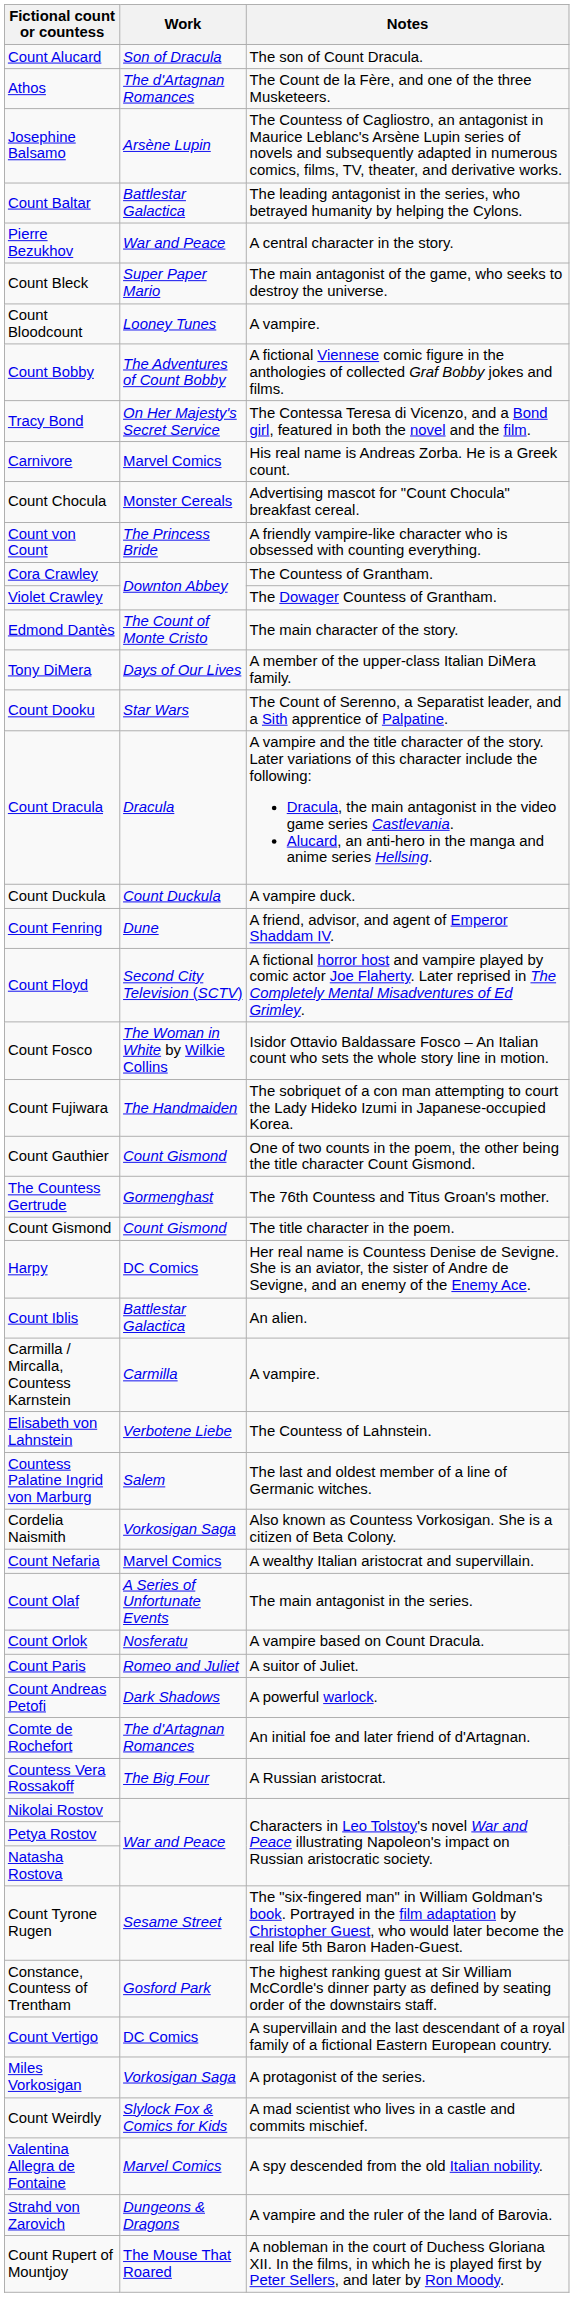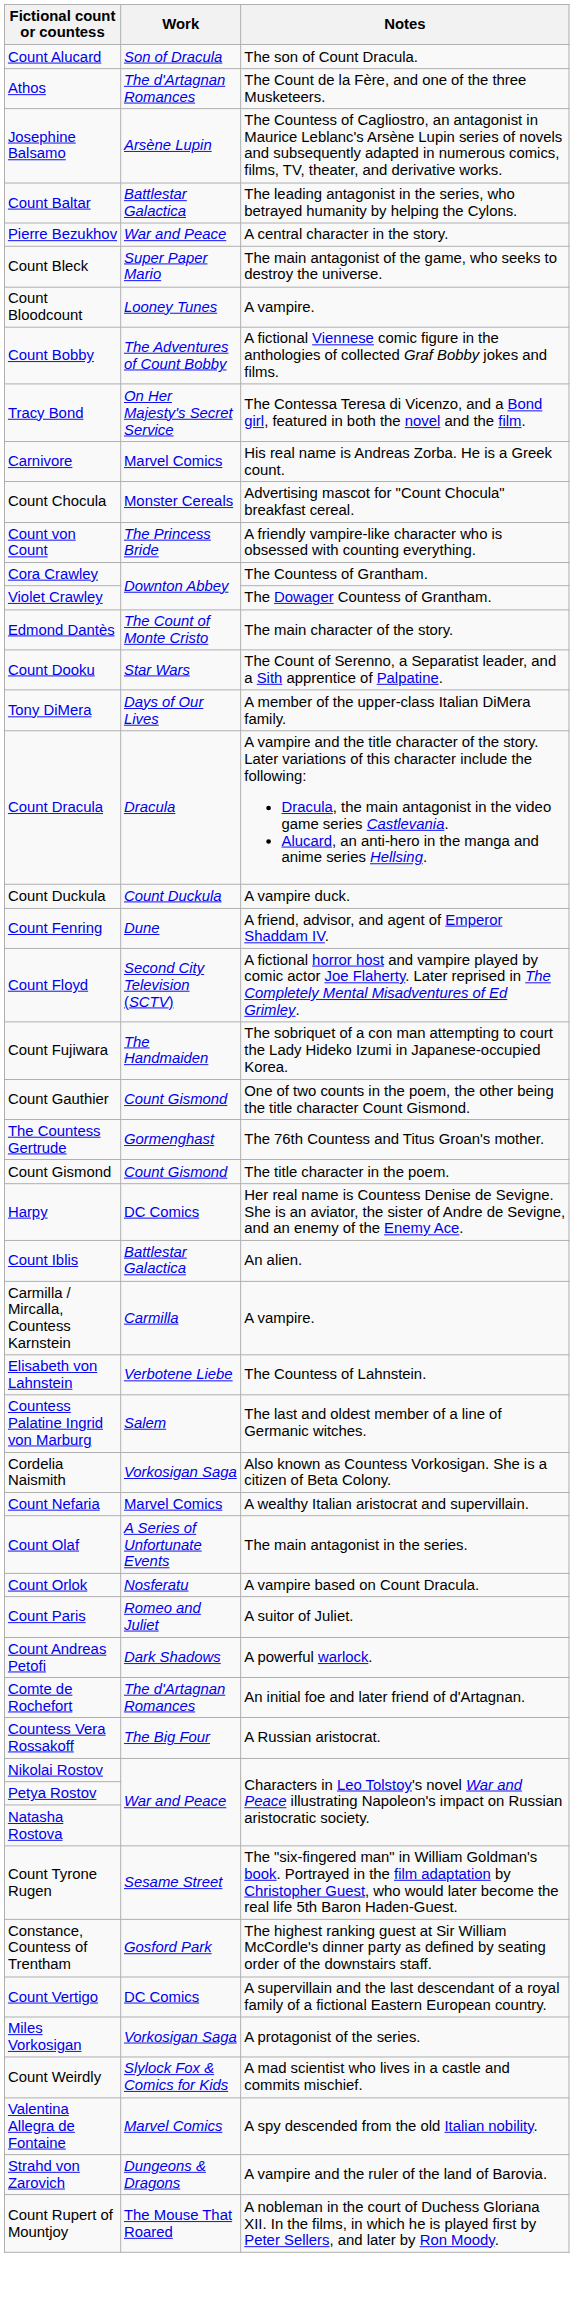rows swapped: Tony DiMera <-> Count Dooku
- row: Count Fosco | The Woman in White by Wilkie Collins | Isidor Ottavio Baldassare Fosco – An Italian count who sets the whole story line in motion.
